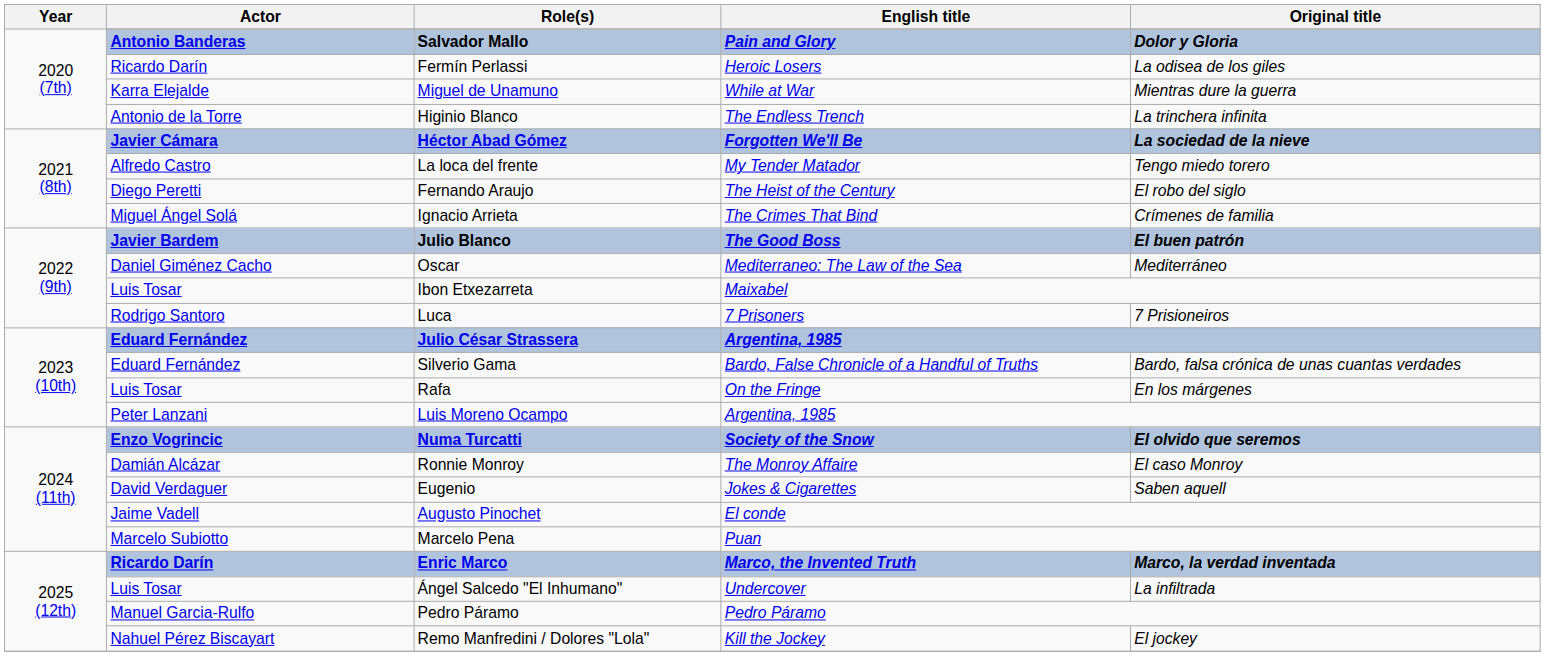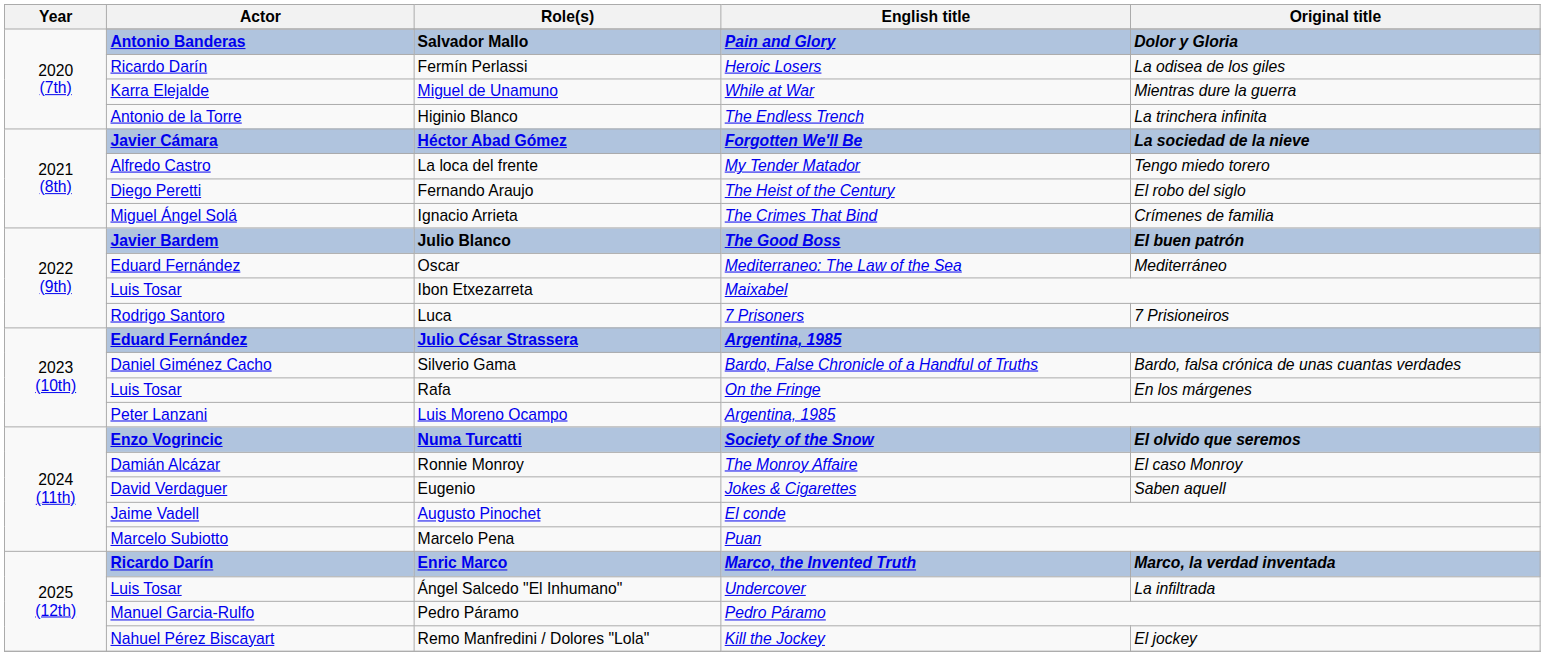Oscar | Actor: Daniel Giménez Cacho -> Eduard Fernández
Silverio Gama | Actor: Eduard Fernández -> Daniel Giménez Cacho
